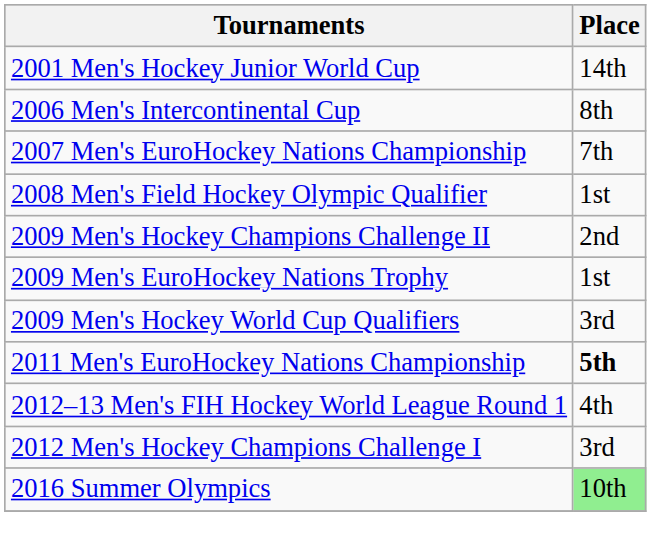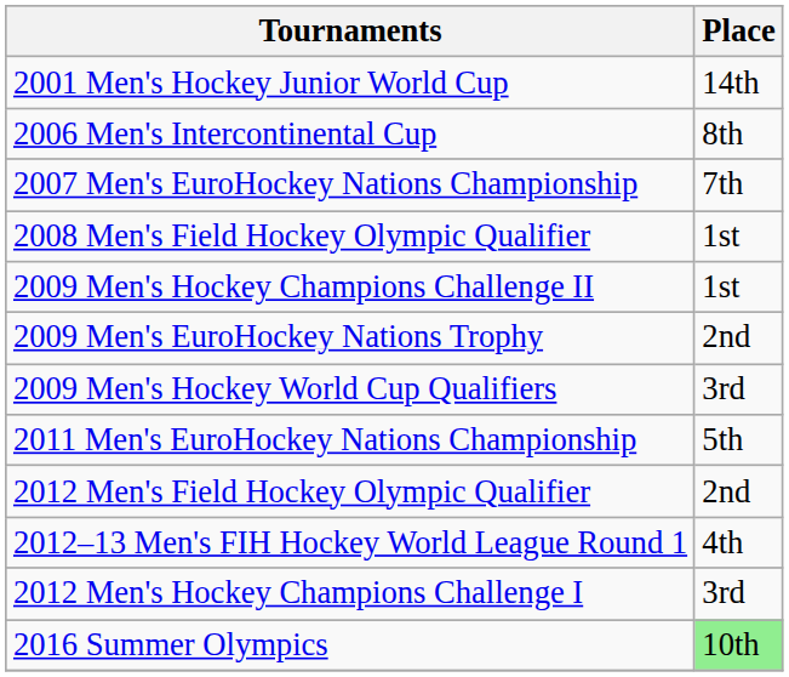2009 Men's Hockey Champions Challenge II | Place: 2nd -> 1st
2009 Men's EuroHockey Nations Trophy | Place: 1st -> 2nd
2011 Men's EuroHockey Nations Championship | Place: bold -> normal
+ row: 2012 Men's Field Hockey Olympic Qualifier | 2nd
